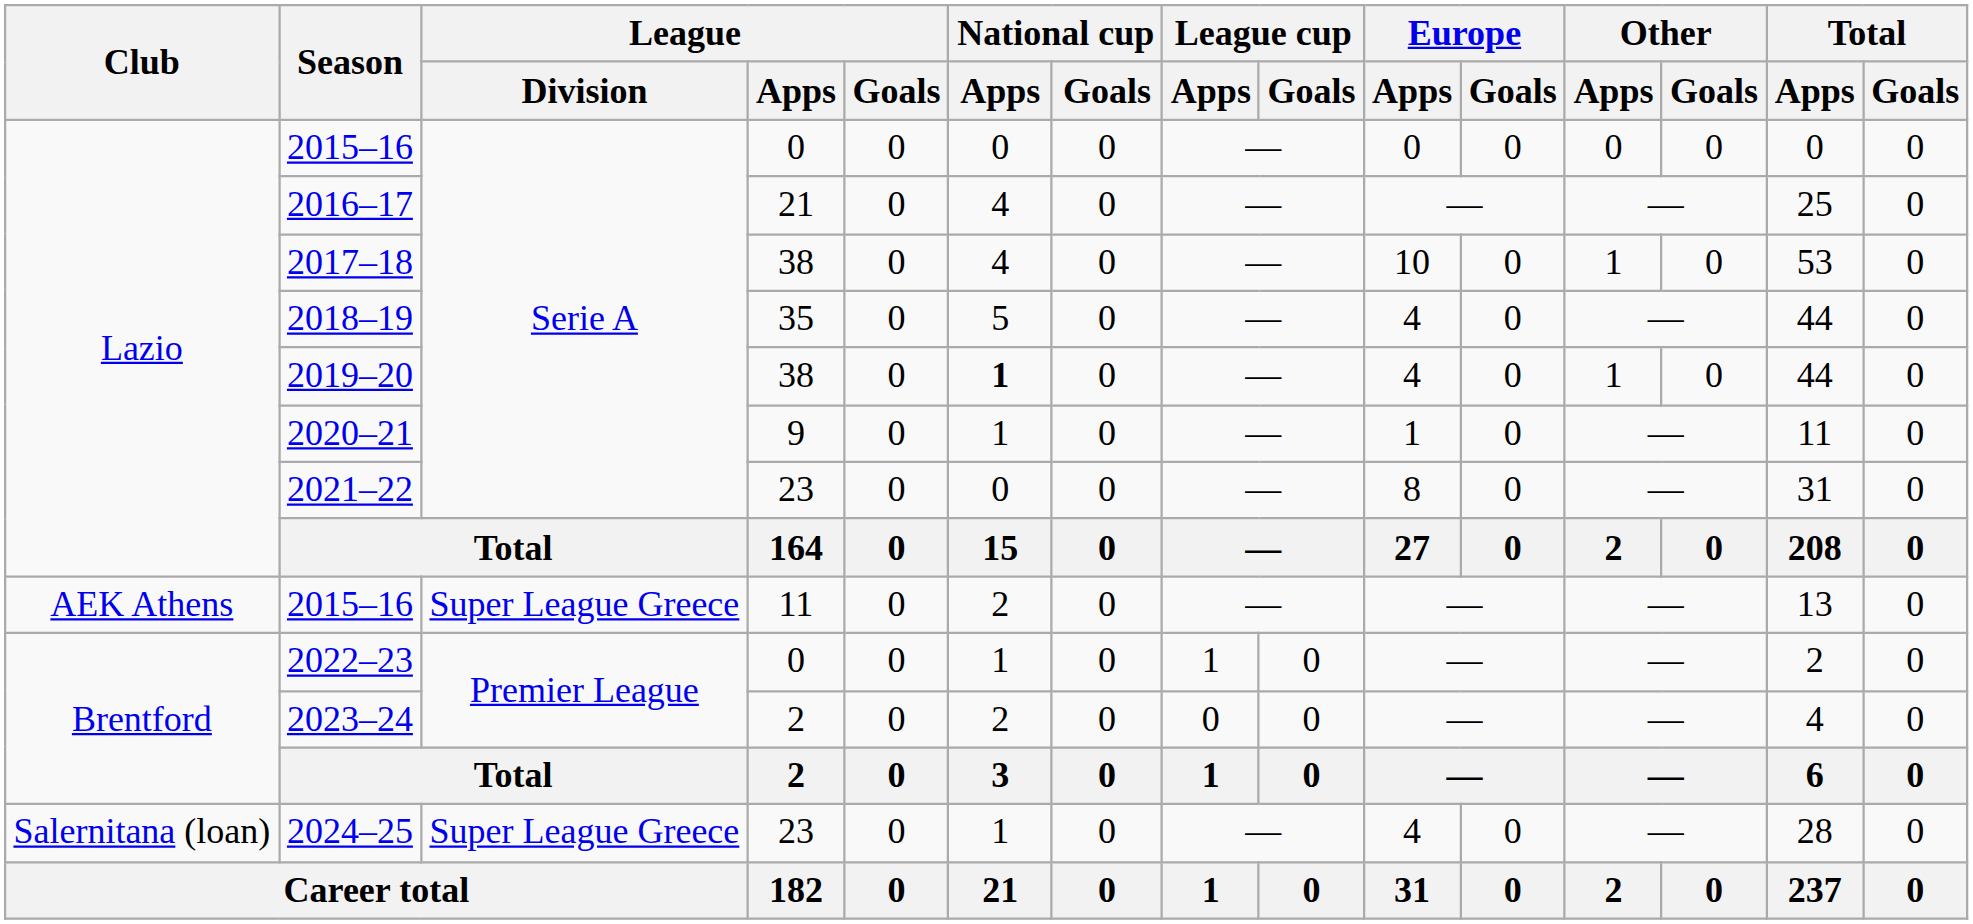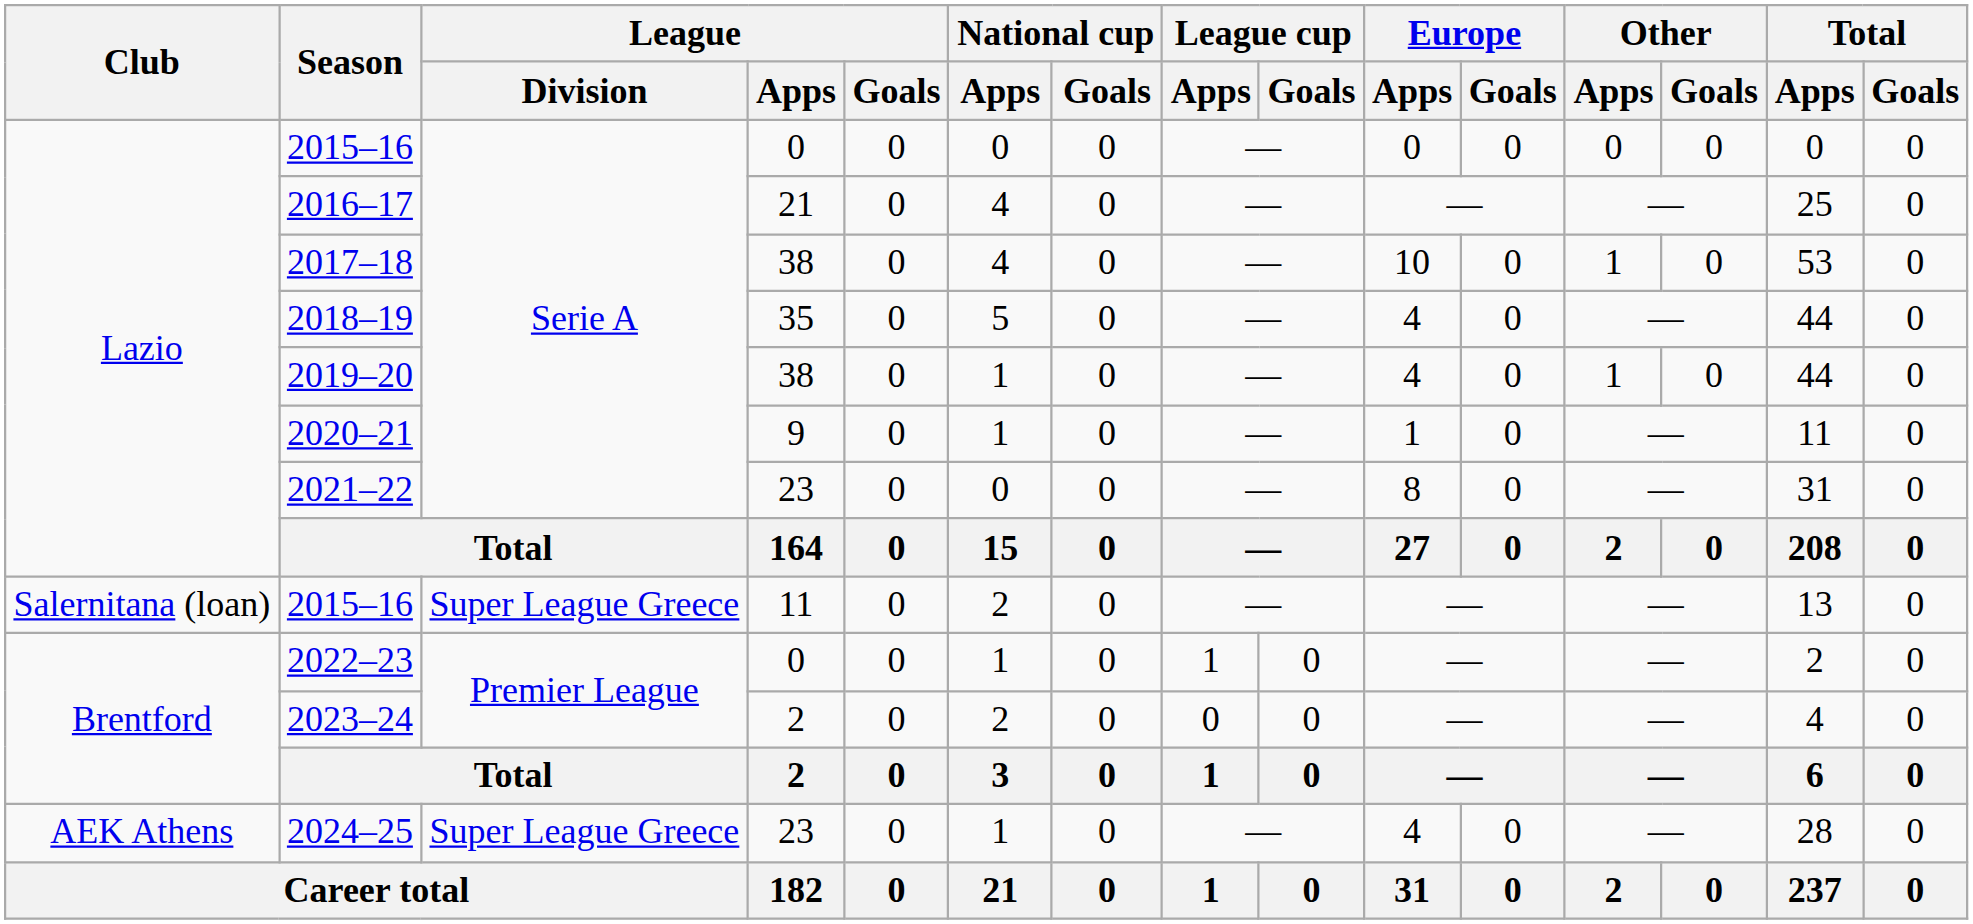2019–20 | National cup / Apps: bold -> normal
2015–16 / 11 | Club: AEK Athens -> Salernitana (loan)
2024–25 | Club: Salernitana (loan) -> AEK Athens
